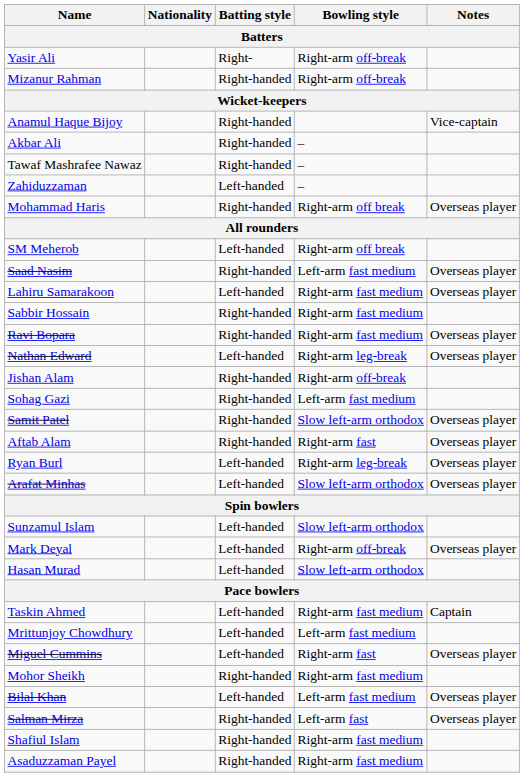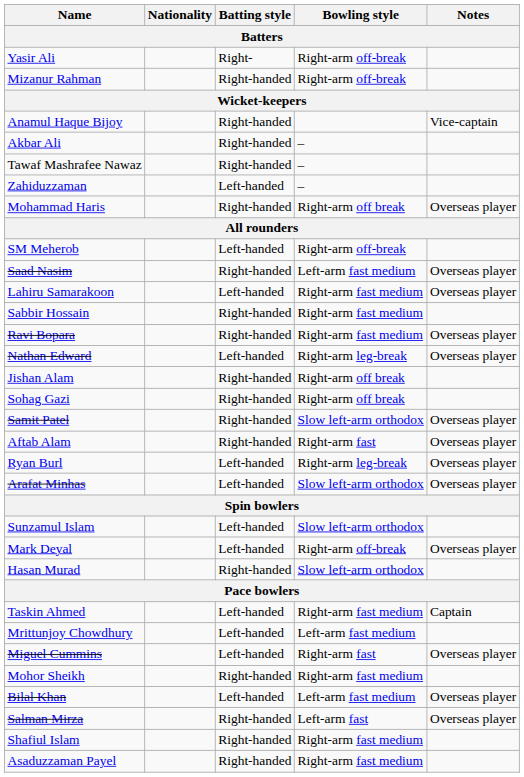SM Meherob | Bowling style: Right-arm off break -> Right-arm off-break
Jishan Alam | Bowling style: Right-arm off-break -> Right-arm off break
Sohag Gazi | Bowling style: Left-arm fast medium -> Right-arm off break
Hasan Murad | Batting style: Left-handed -> Right-handed
